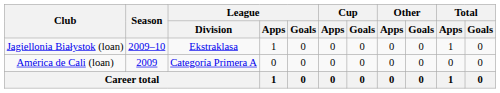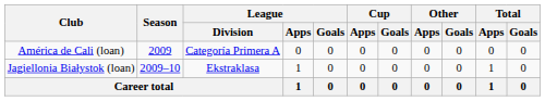rows swapped: América de Cali (loan) <-> Jagiellonia Białystok (loan)
